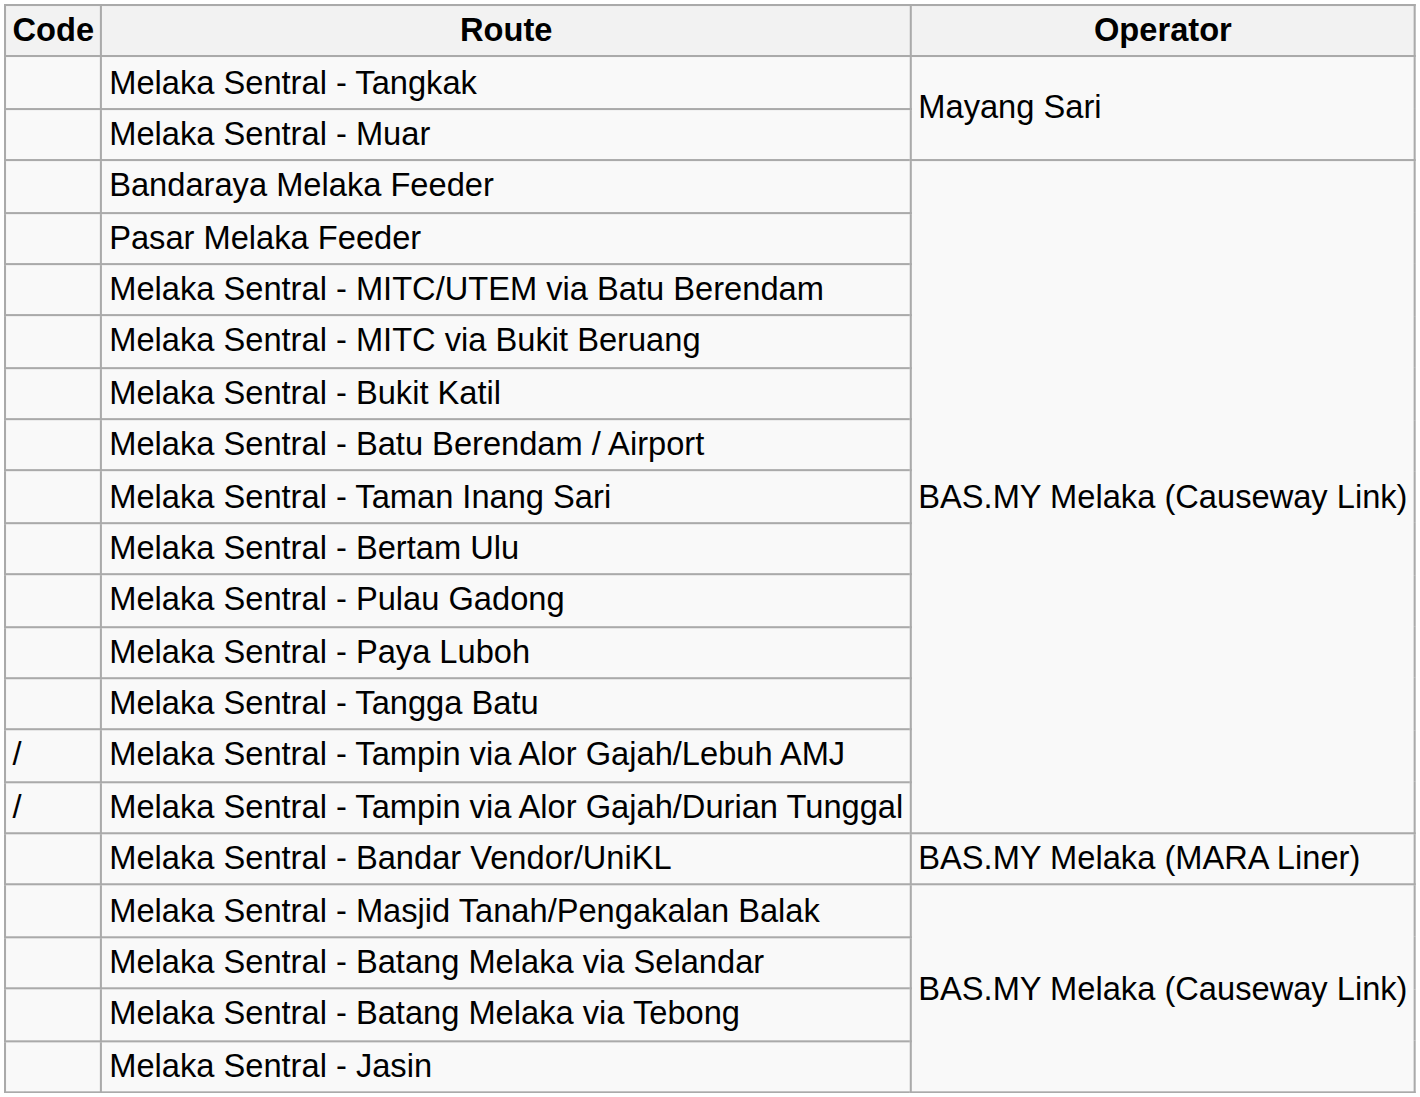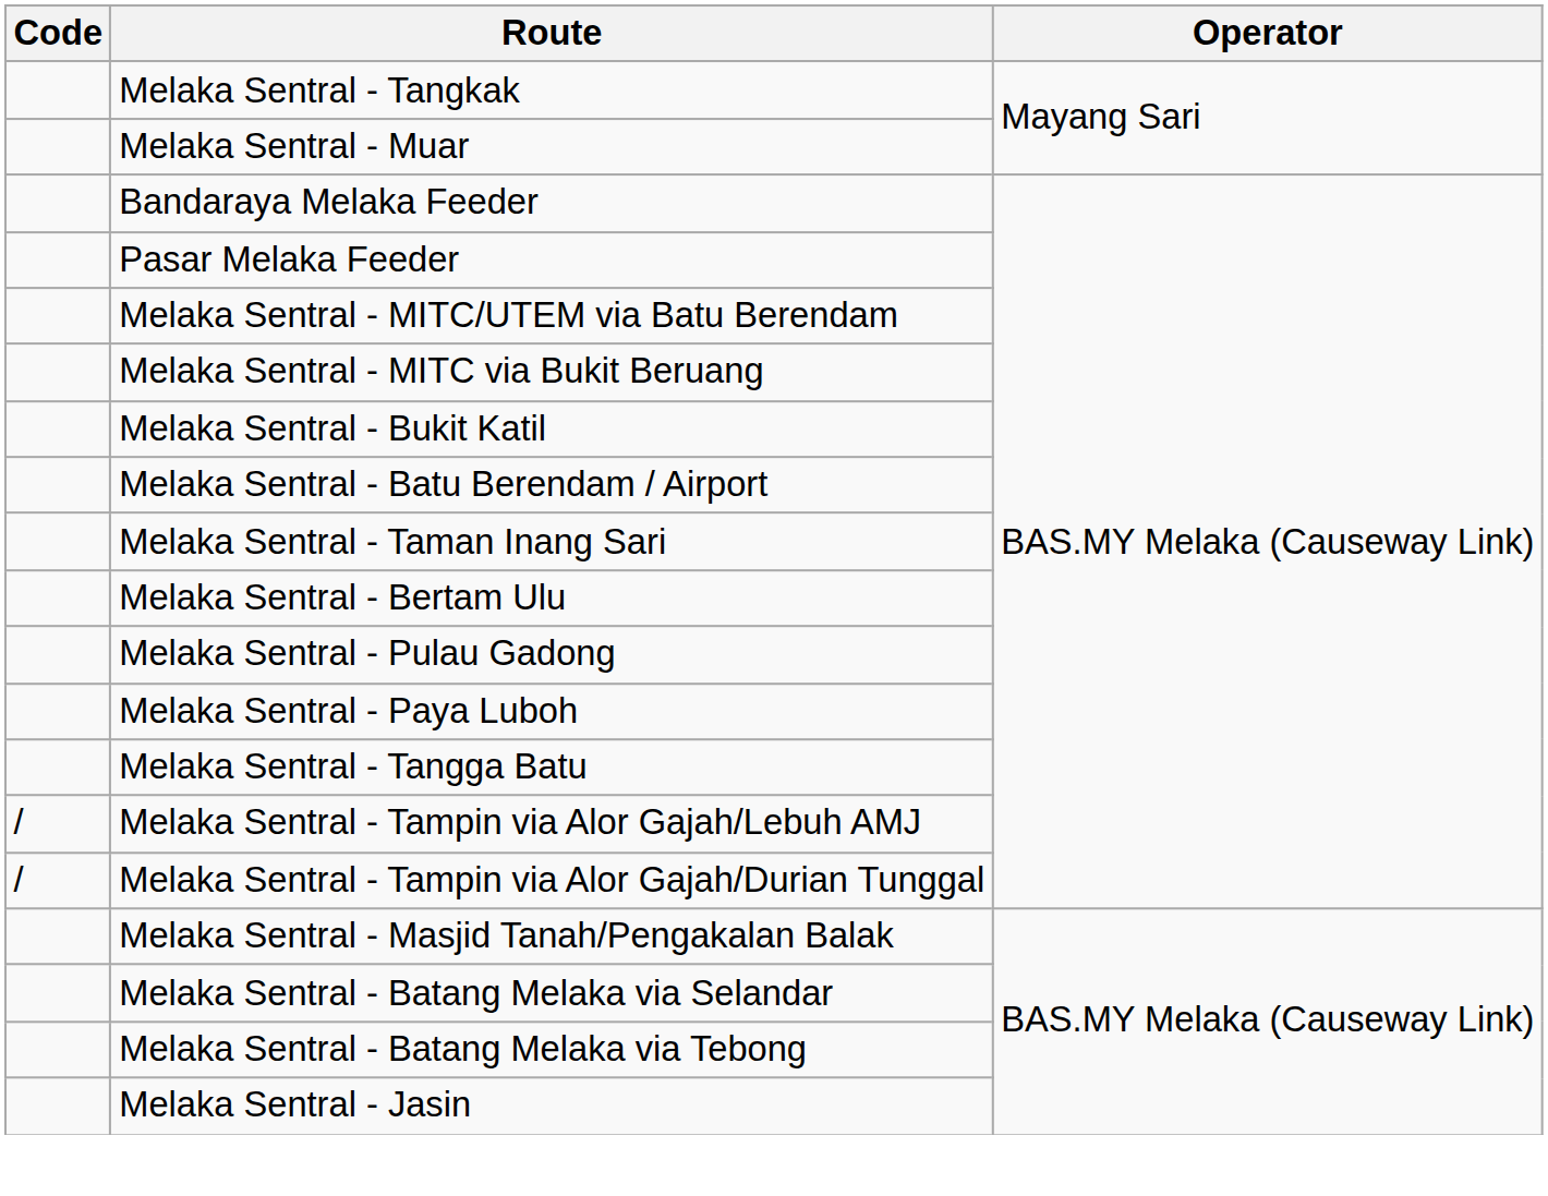- row: Melaka Sentral - Bandar Vendor/UniKL | BAS.MY Melaka (MARA Liner)
